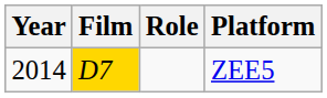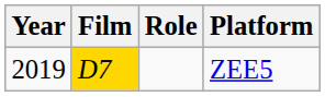ZEE5 | Year: 2014 -> 2019
